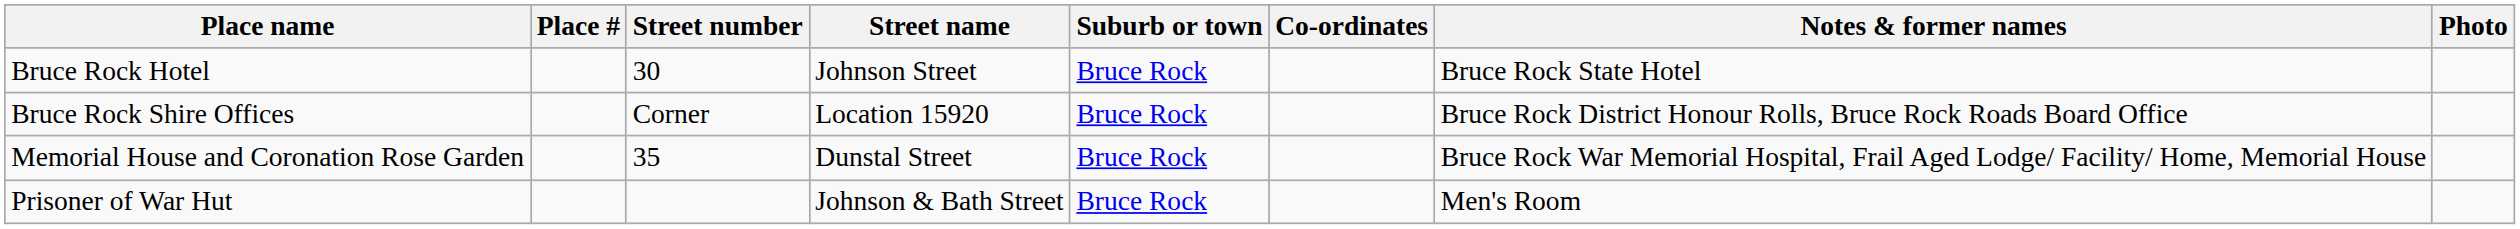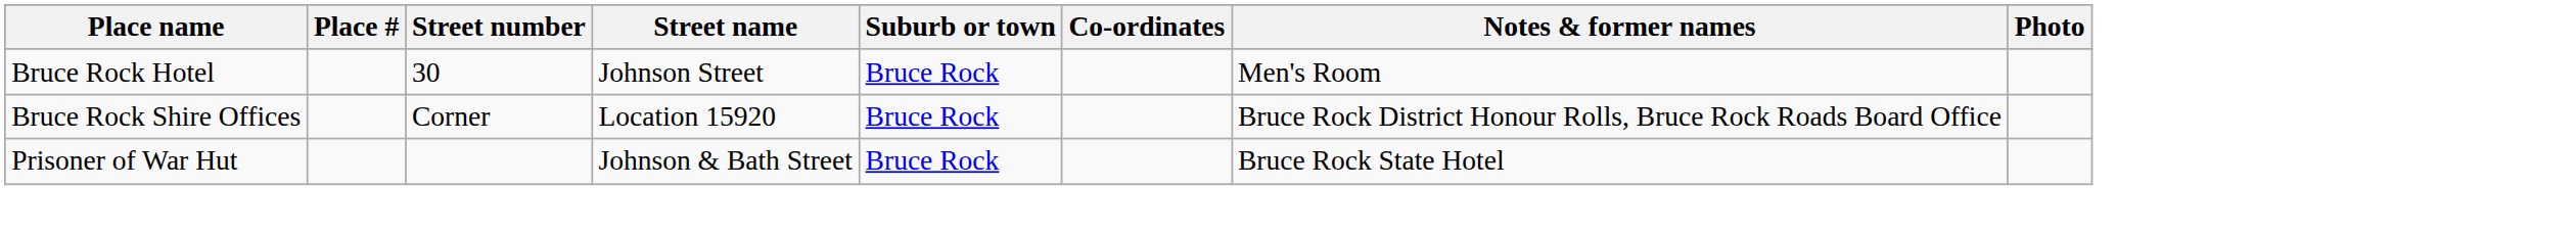Bruce Rock Hotel | Notes & former names: Bruce Rock State Hotel -> Men's Room
- row: Memorial House and Coronation Rose Garden | 35 | Dunstal Street | Bruce Rock | Bruce Rock War Memorial Hospital, Frail Aged Lodge/ Facility/ Home, Memorial House
Prisoner of War Hut | Notes & former names: Men's Room -> Bruce Rock State Hotel
